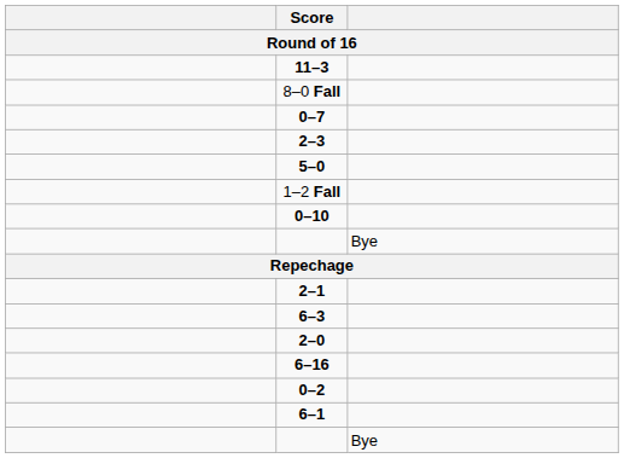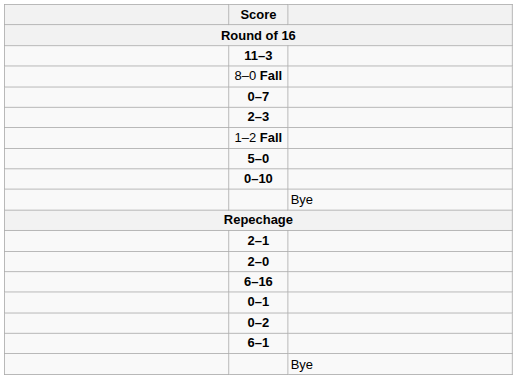rows swapped: 5–0 <-> 1–2 Fall
- row: 6–3
+ row: 0–1
